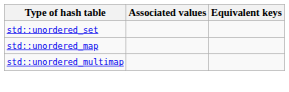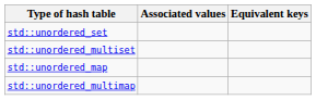+ row: std::unordered_multiset
